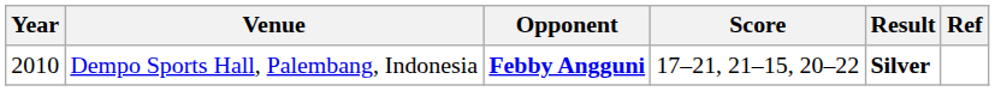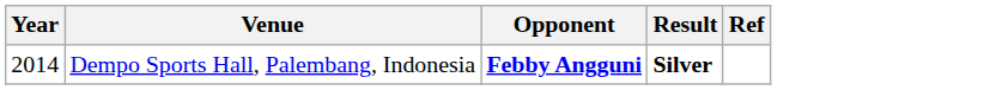- column: Score | 17–21, 21–15, 20–22
Dempo Sports Hall, Palembang, Indonesia | Year: 2010 -> 2014
